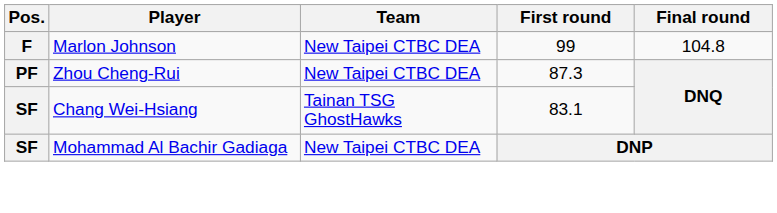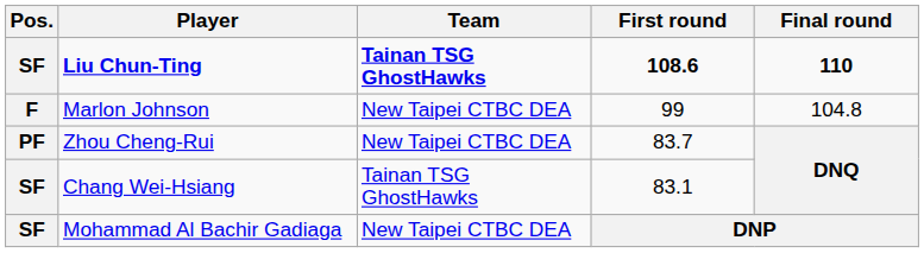+ row: SF | Liu Chun-Ting | Tainan TSG GhostHawks | 108.6 | 110
Zhou Cheng-Rui | First round: 87.3 -> 83.7
